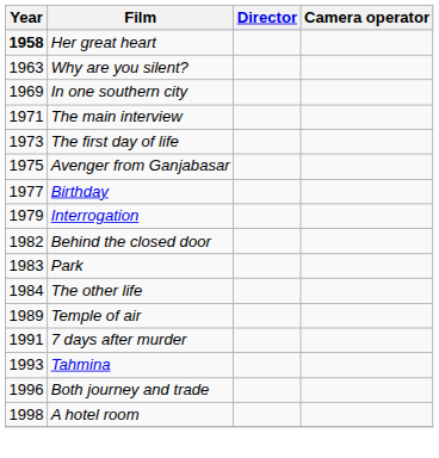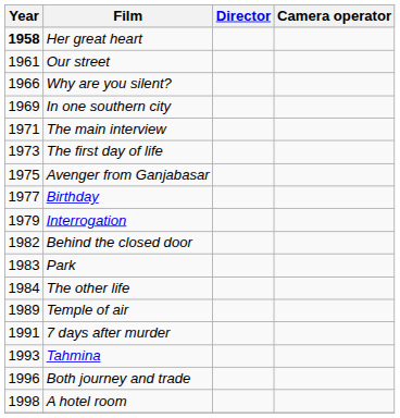+ row: 1961 | Our street
Why are you silent? | Year: 1963 -> 1966
